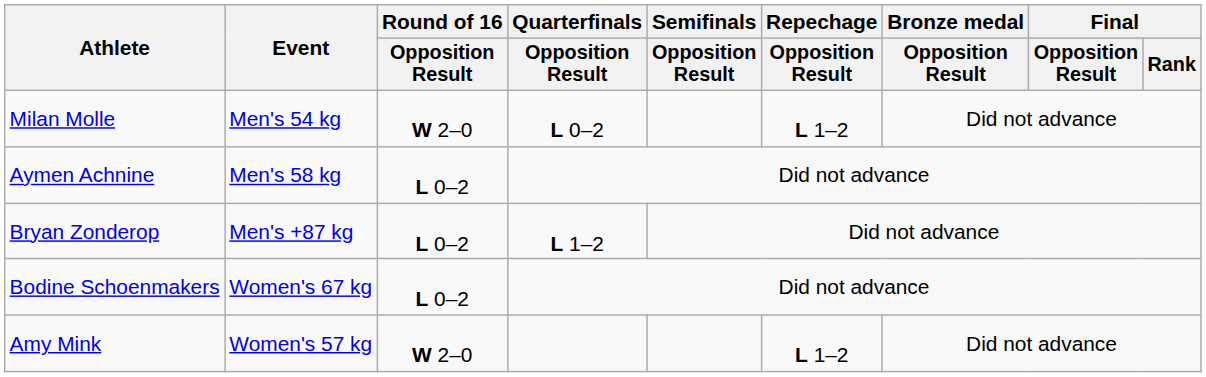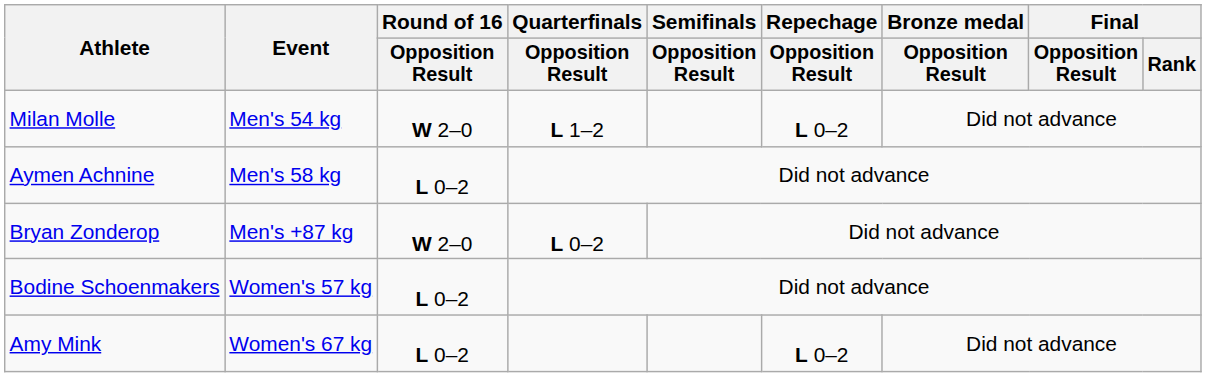Milan Molle | Quarterfinals / Opposition Result: L 0–2 -> L 1–2
Milan Molle | Repechage / Opposition Result: L 1–2 -> L 0–2
Bryan Zonderop | Round of 16 / Opposition Result: L 0–2 -> W 2–0
Bryan Zonderop | Quarterfinals / Opposition Result: L 1–2 -> L 0–2
Bodine Schoenmakers | Event: Women's 67 kg -> Women's 57 kg
Amy Mink | Event: Women's 57 kg -> Women's 67 kg
Amy Mink | Round of 16 / Opposition Result: W 2–0 -> L 0–2
Amy Mink | Repechage / Opposition Result: L 1–2 -> L 0–2
